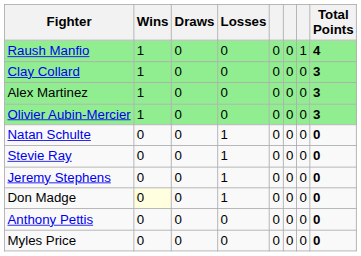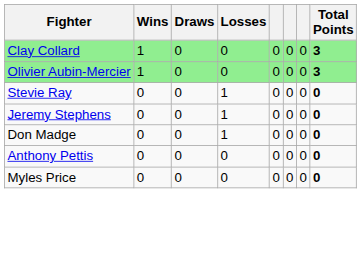- row: Raush Manfio | 1 | 0 | 0 | 0 | 0 | 1 | 4
- row: Alex Martinez | 1 | 0 | 0 | 0 | 0 | 0 | 3
- row: Natan Schulte | 0 | 0 | 1 | 0 | 0 | 0 | 0
Don Madge | Wins: lightyellow background -> no background
